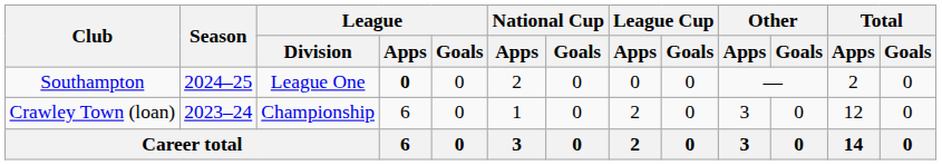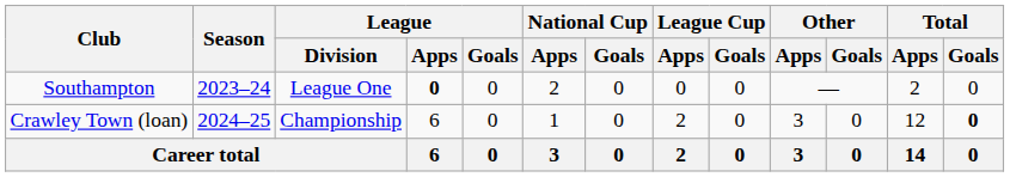Southampton | Season: 2024–25 -> 2023–24
Crawley Town (loan) | Season: 2023–24 -> 2024–25
Crawley Town (loan) | Total / Goals: normal -> bold
